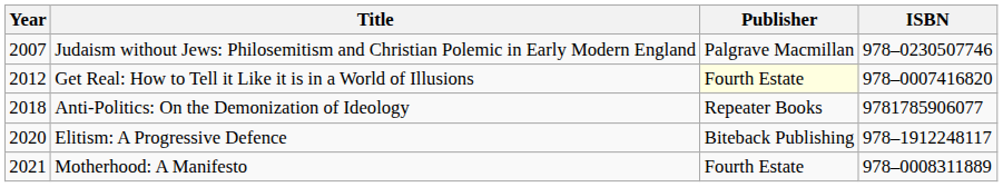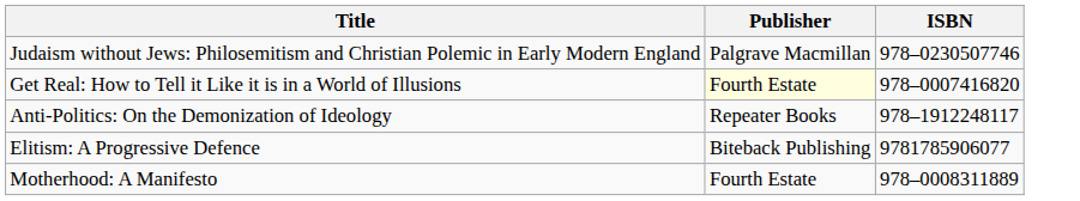- column: Year | 2007 | 2012 | 2018 | 2020 | 2021
Anti-Politics: On the Demonization of Ideology | ISBN: 9781785906077 -> 978–1912248117
Elitism: A Progressive Defence | ISBN: 978–1912248117 -> 9781785906077
